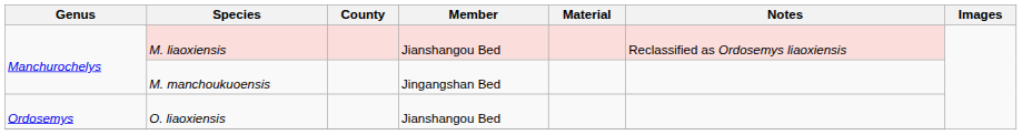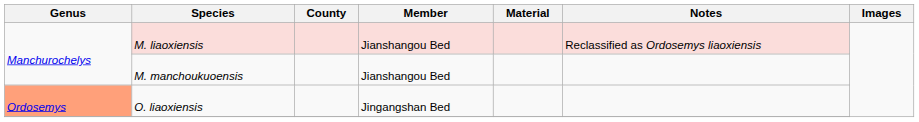M. manchoukuoensis | Member: Jingangshan Bed -> Jianshangou Bed
O. liaoxiensis | Genus: no background -> lightsalmon background
O. liaoxiensis | Member: Jianshangou Bed -> Jingangshan Bed
